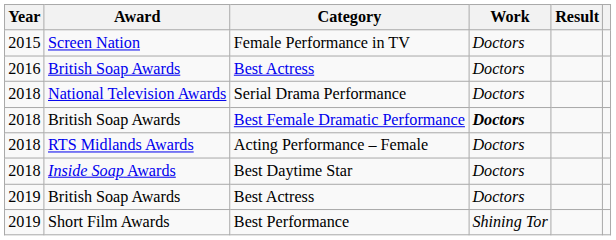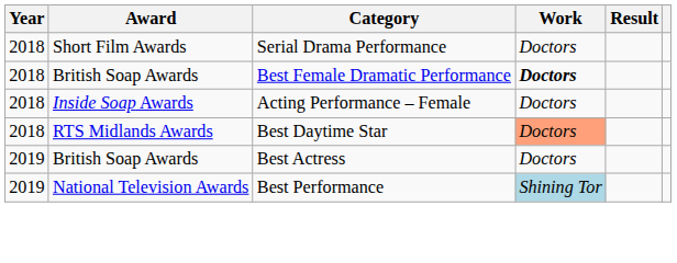- row: 2015 | Screen Nation | Female Performance in TV | Doctors
- row: 2016 | British Soap Awards | Best Actress | Doctors
Serial Drama Performance | Award: National Television Awards -> Short Film Awards
Acting Performance – Female | Award: RTS Midlands Awards -> Inside Soap Awards
Best Daytime Star | Award: Inside Soap Awards -> RTS Midlands Awards
Best Daytime Star | Work: no background -> lightsalmon background
Best Performance | Award: Short Film Awards -> National Television Awards
Best Performance | Work: no background -> lightblue background
